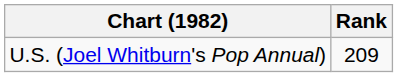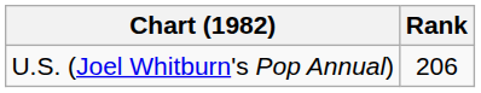U.S. (Joel Whitburn's Pop Annual) | Rank: 209 -> 206
